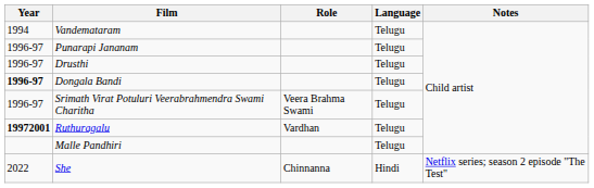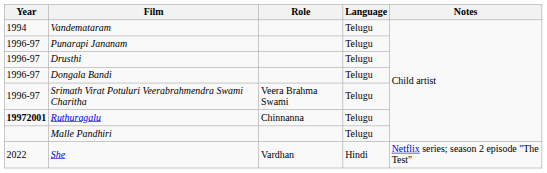Dongala Bandi | Year: bold -> normal
Ruthuragalu | Role: Vardhan -> Chinnanna
She | Role: Chinnanna -> Vardhan
